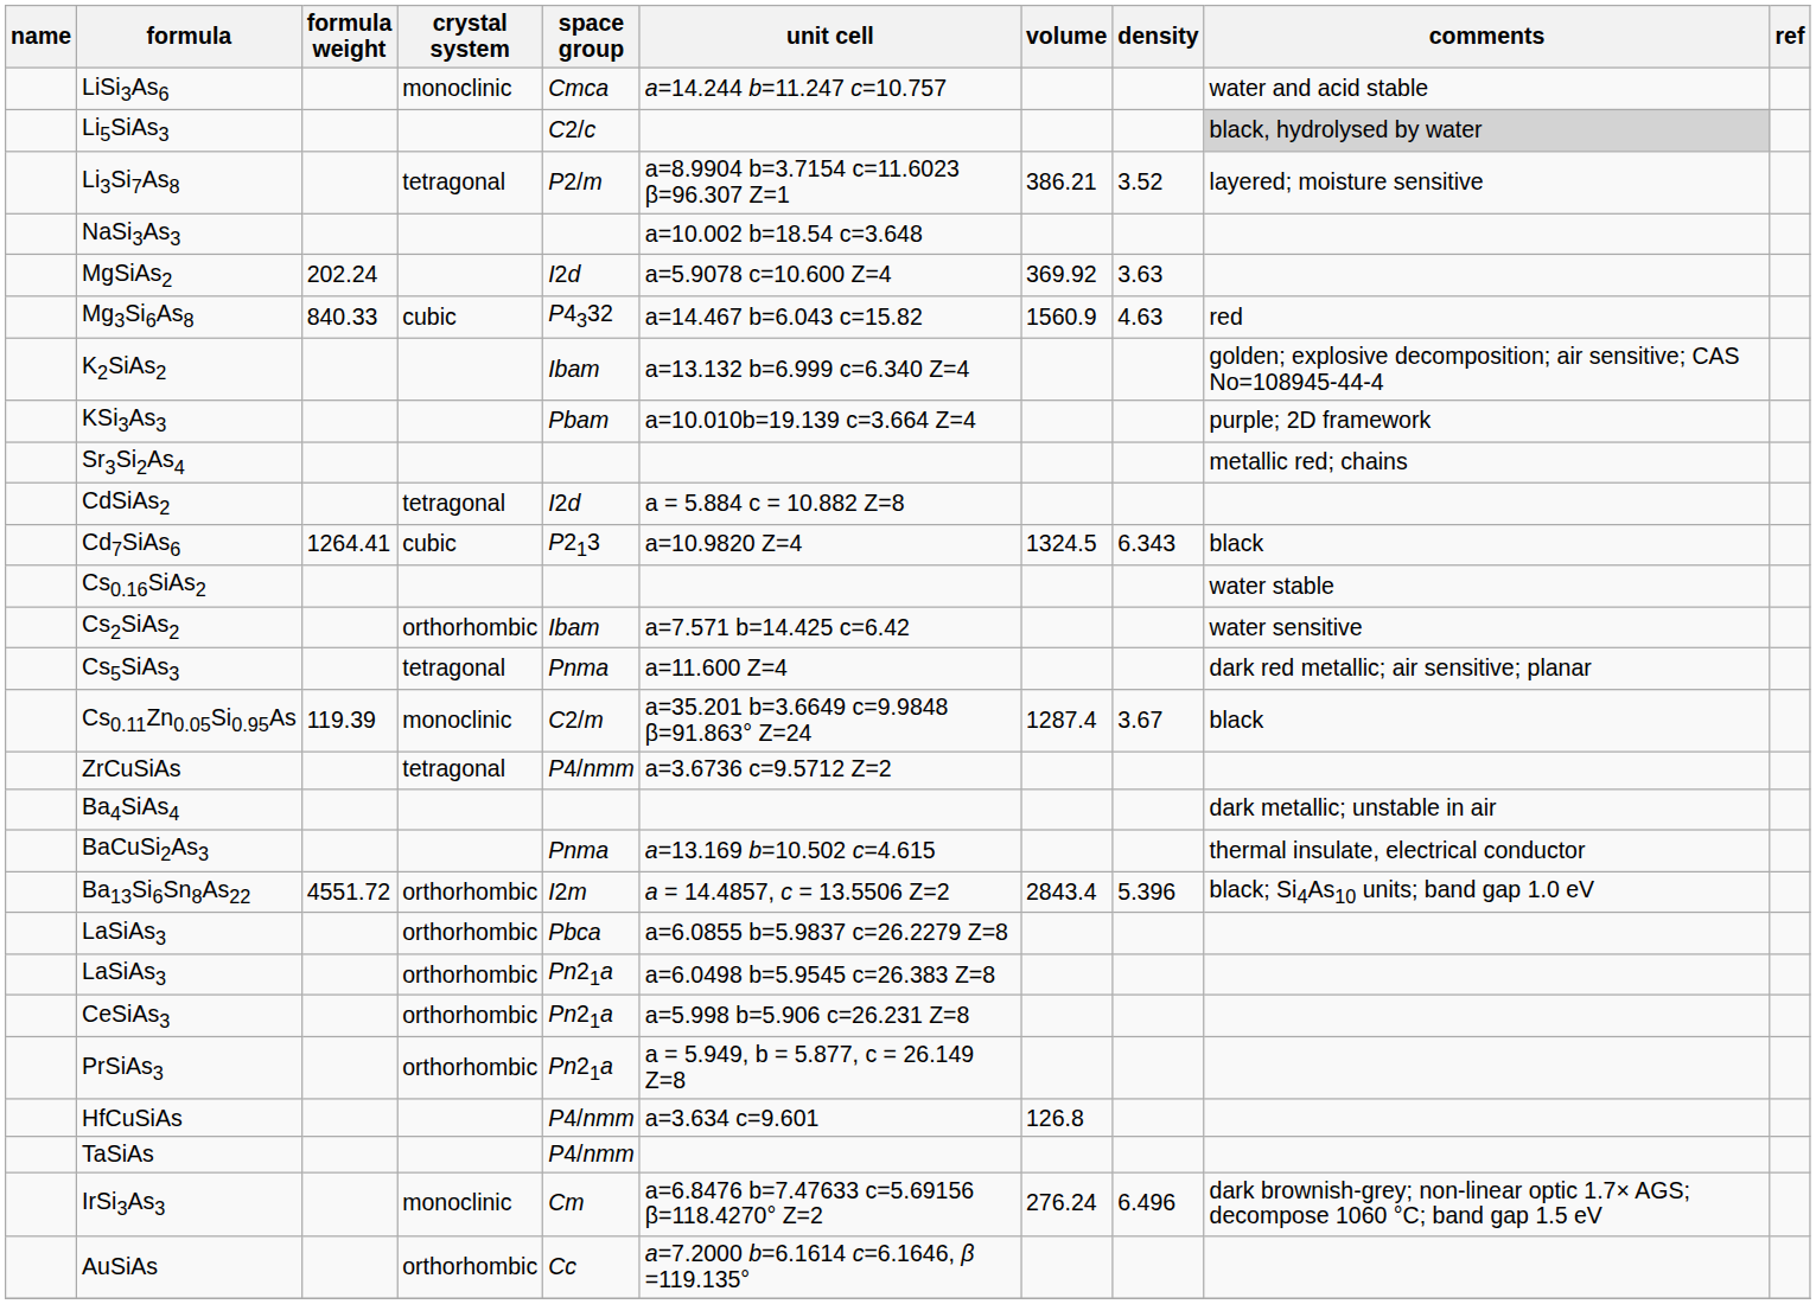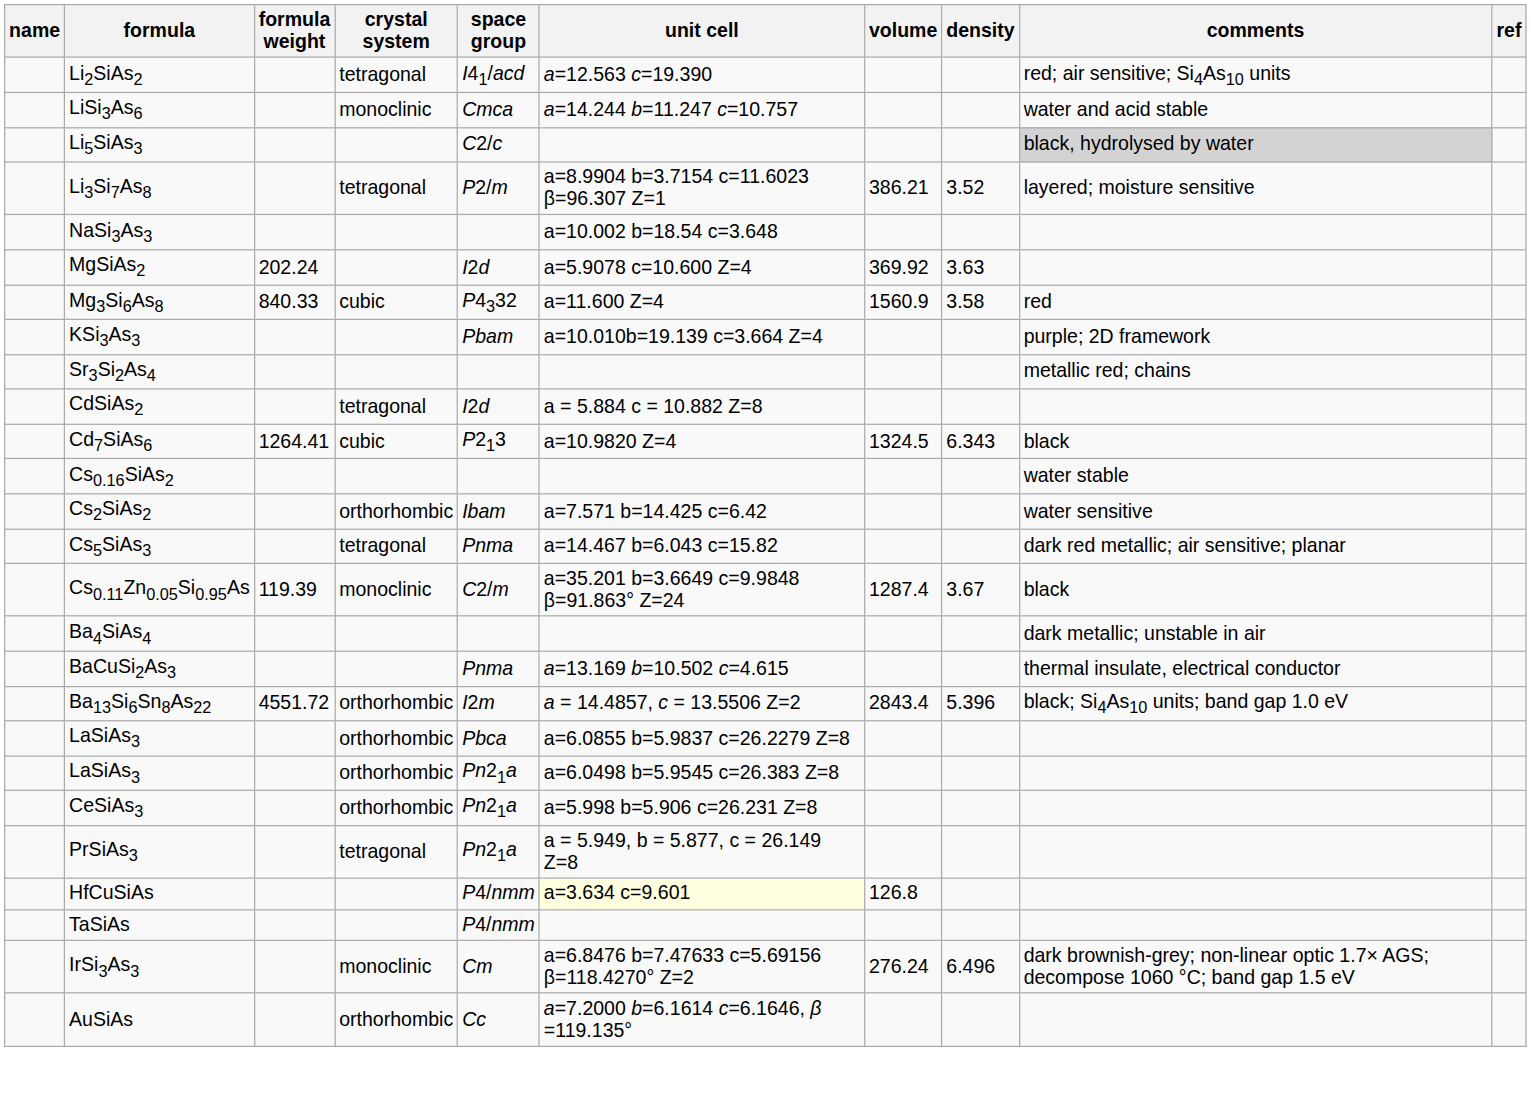+ row: Li2SiAs2 | tetragonal | I41/acd | a=12.563 c=19.390 | red; air sensitive; Si4As10 units
Mg3Si6As8 | unit cell: a=14.467 b=6.043 c=15.82 -> a=11.600 Z=4
Mg3Si6As8 | density: 4.63 -> 3.58
- row: K2SiAs2 | Ibam | a=13.132 b=6.999 c=6.340 Z=4 | golden; explosive decomposition; air sensitive; CAS No=108945-44-4
Cs5SiAs3 | unit cell: a=11.600 Z=4 -> a=14.467 b=6.043 c=15.82
- row: ZrCuSiAs | tetragonal | P4/nmm | a=3.6736 c=9.5712 Z=2
PrSiAs3 | crystal system: orthorhombic -> tetragonal
HfCuSiAs | unit cell: no background -> lightyellow background
